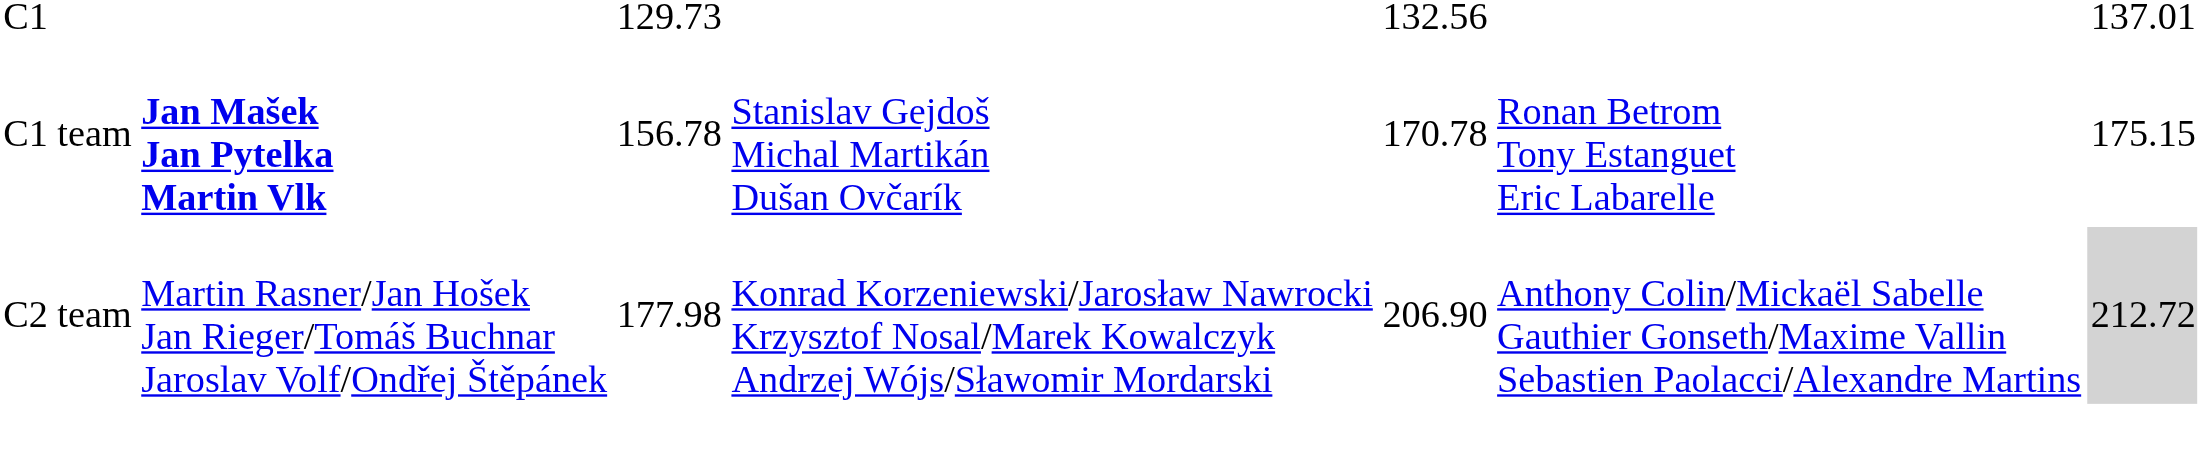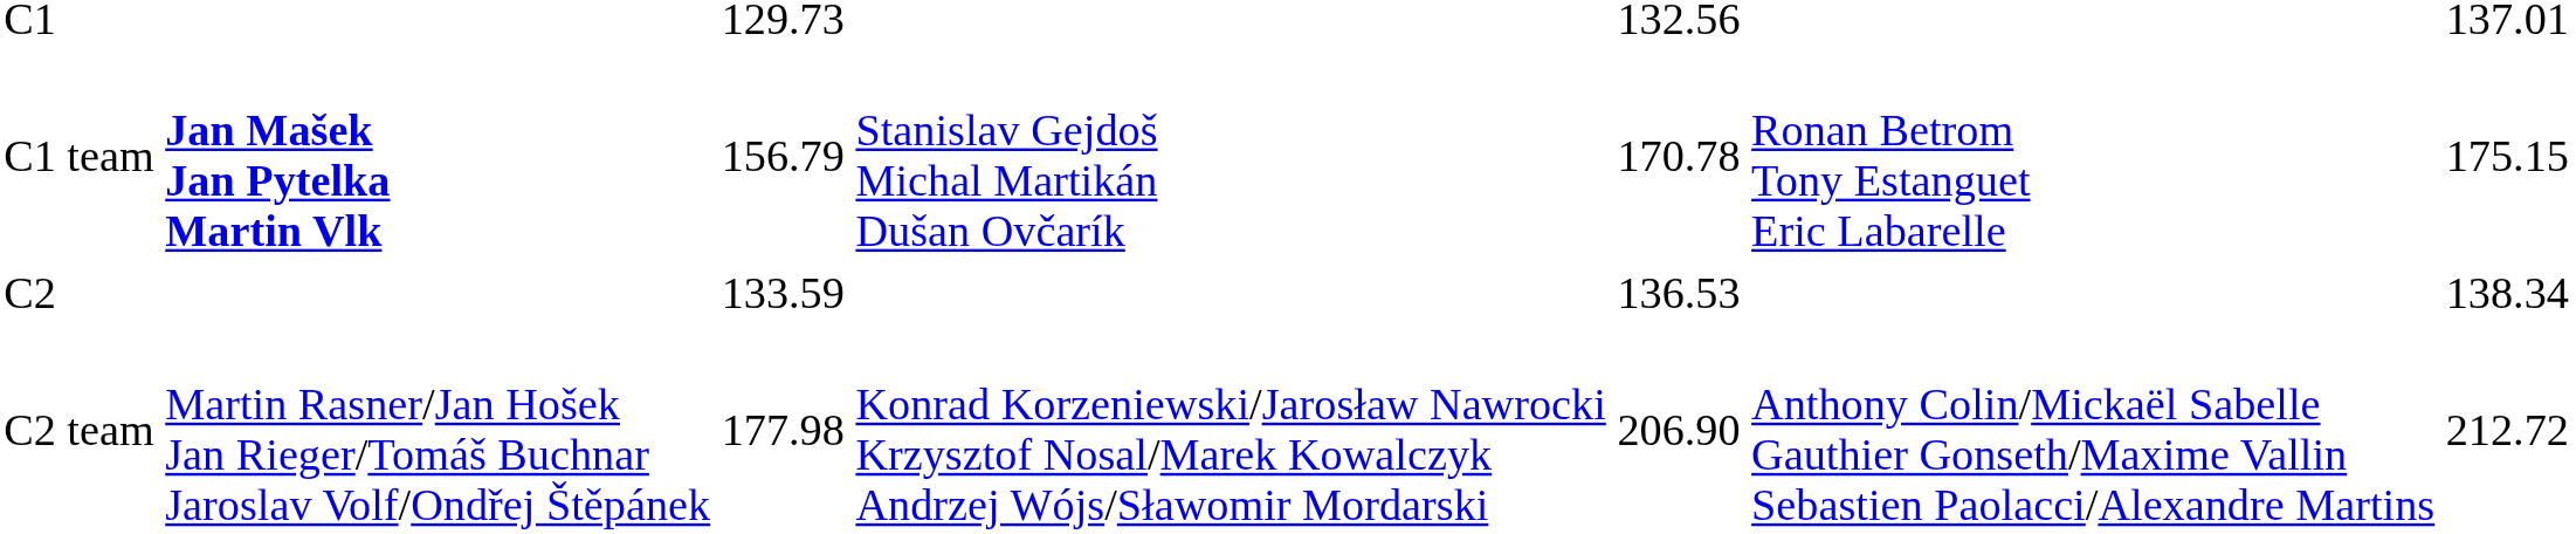C1 team | column 3: 156.78 -> 156.79
+ row: C2 | 133.59 | 136.53 | 138.34
C2 team | column 7: lightgrey background -> no background
